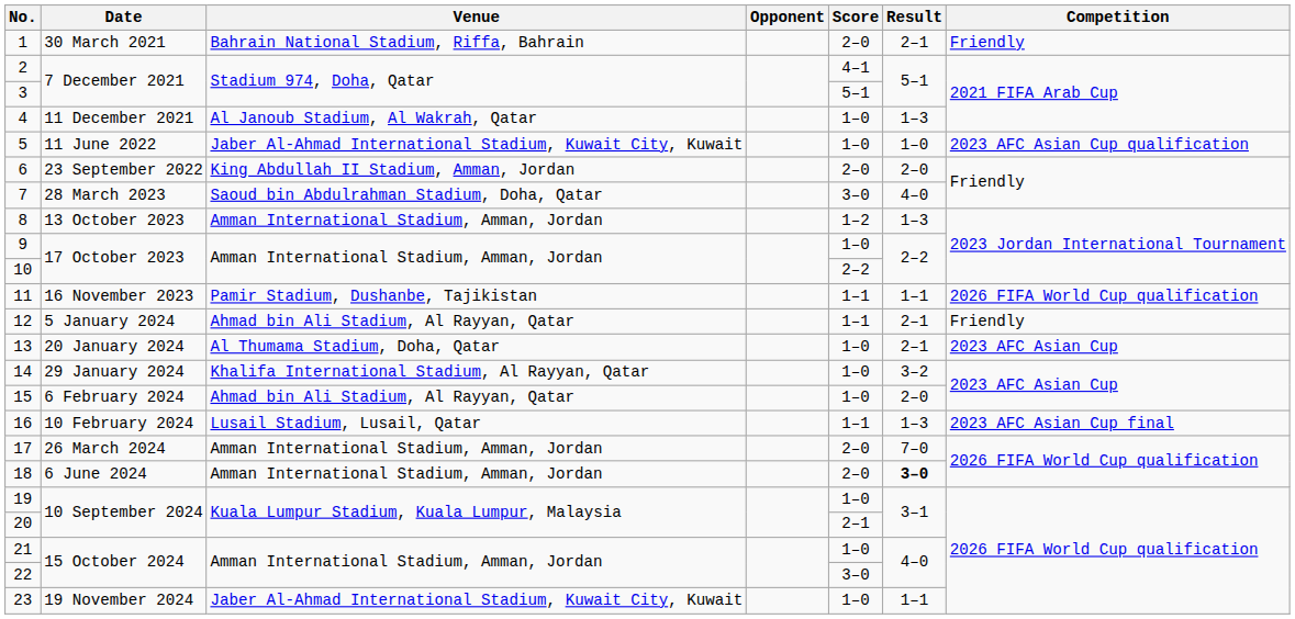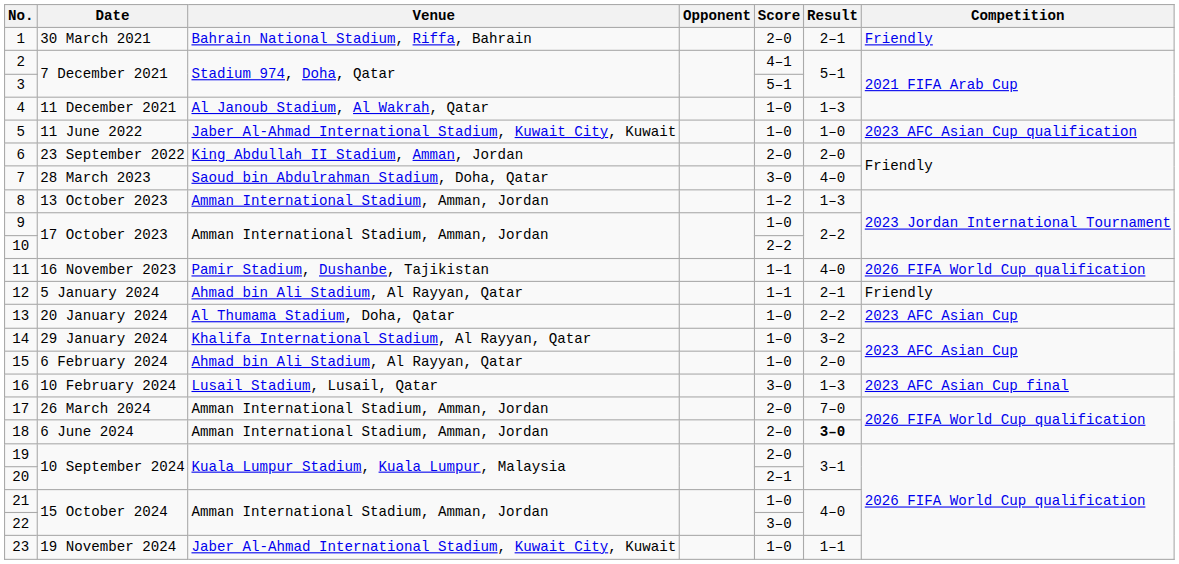11 | Result: 1–1 -> 4–0
13 | Result: 2–1 -> 2–2
16 | Score: 1–1 -> 3–0
19 | Score: 1–0 -> 2–0
